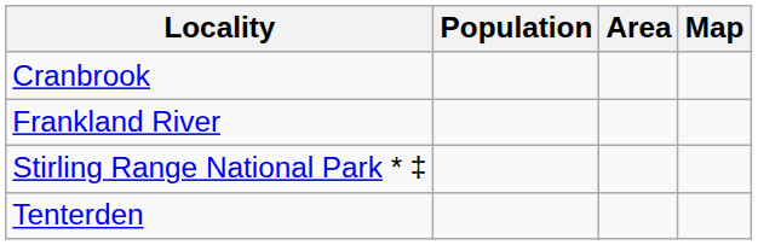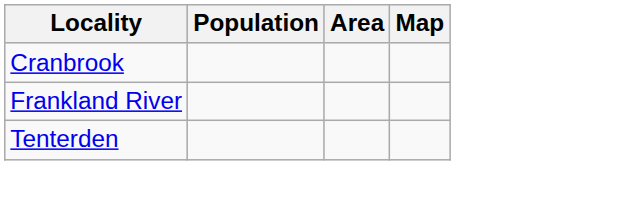- row: Stirling Range National Park * ‡
